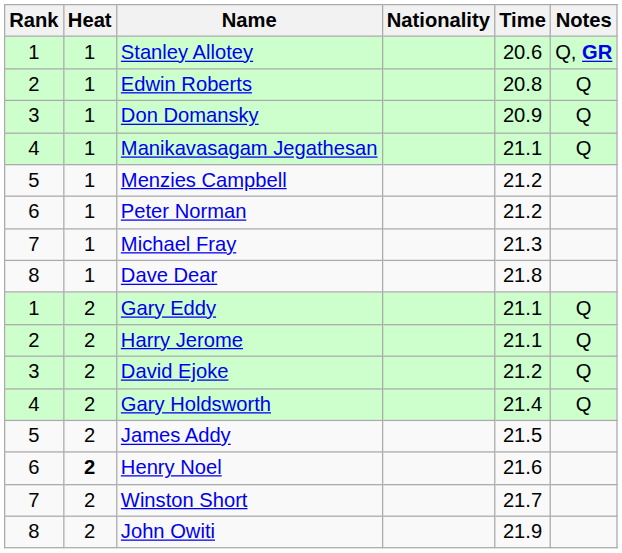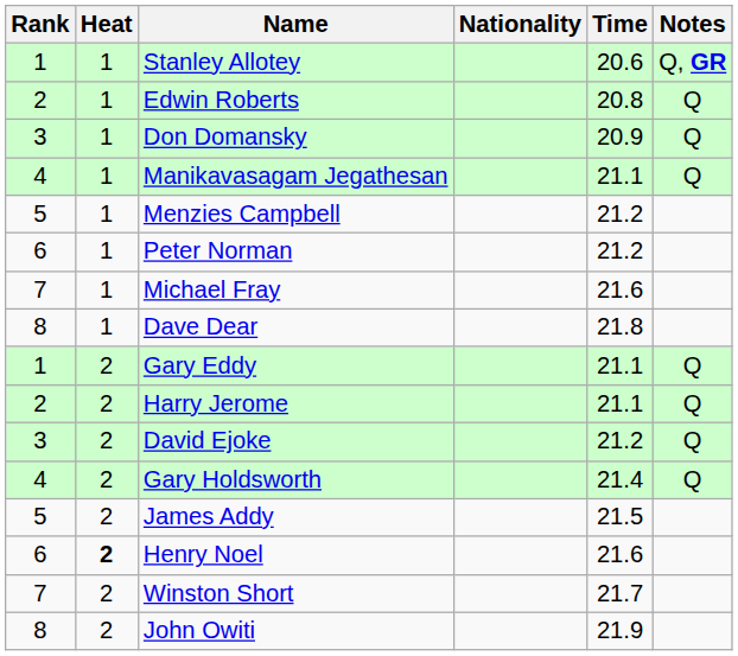Michael Fray | Time: 21.3 -> 21.6
